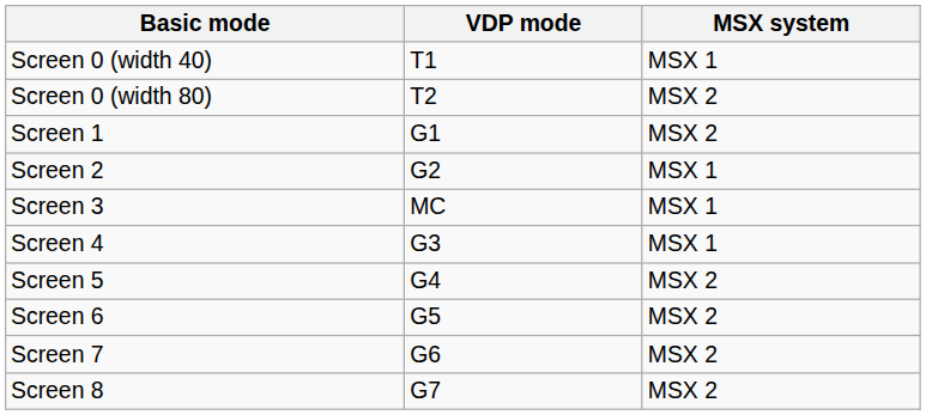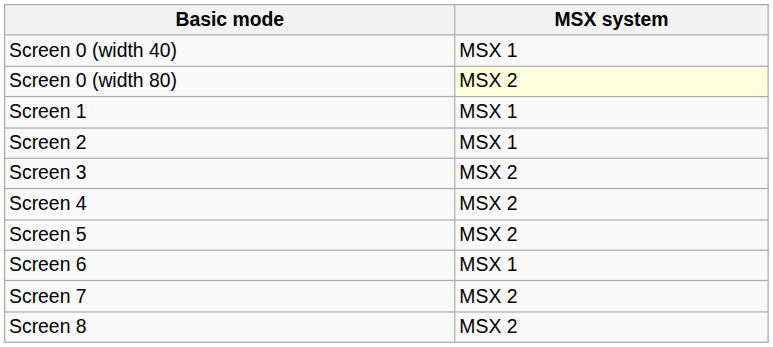- column: VDP mode | T1 | T2 | G1 | G2 | MC | G3 | G4 | G5 | G6 | G7
Screen 0 (width 80) | MSX system: no background -> lightyellow background
Screen 1 | MSX system: MSX 2 -> MSX 1
Screen 3 | MSX system: MSX 1 -> MSX 2
Screen 4 | MSX system: MSX 1 -> MSX 2
Screen 6 | MSX system: MSX 2 -> MSX 1
